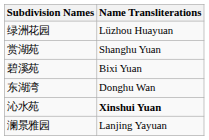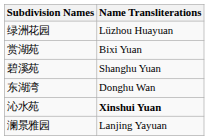赏湖苑 | Name Transliterations: Shanghu Yuan -> Bixi Yuan
碧溪苑 | Name Transliterations: Bixi Yuan -> Shanghu Yuan
